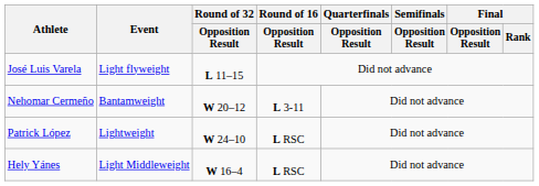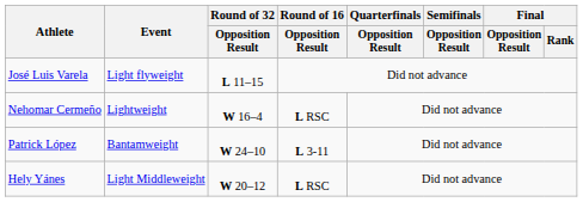Nehomar Cermeño | Event: Bantamweight -> Lightweight
Nehomar Cermeño | Round of 32 / Opposition Result: W 20–12 -> W 16–4
Nehomar Cermeño | Round of 16 / Opposition Result: L 3-11 -> L RSC
Patrick López | Event: Lightweight -> Bantamweight
Patrick López | Round of 16 / Opposition Result: L RSC -> L 3-11
Hely Yánes | Round of 32 / Opposition Result: W 16–4 -> W 20–12
